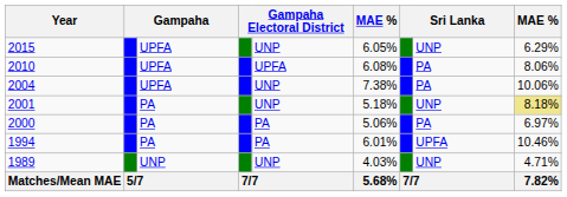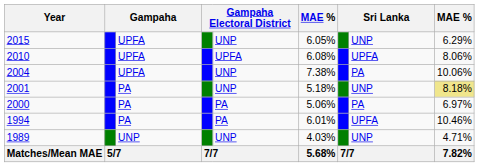2010 | column 8: PA -> UPFA
